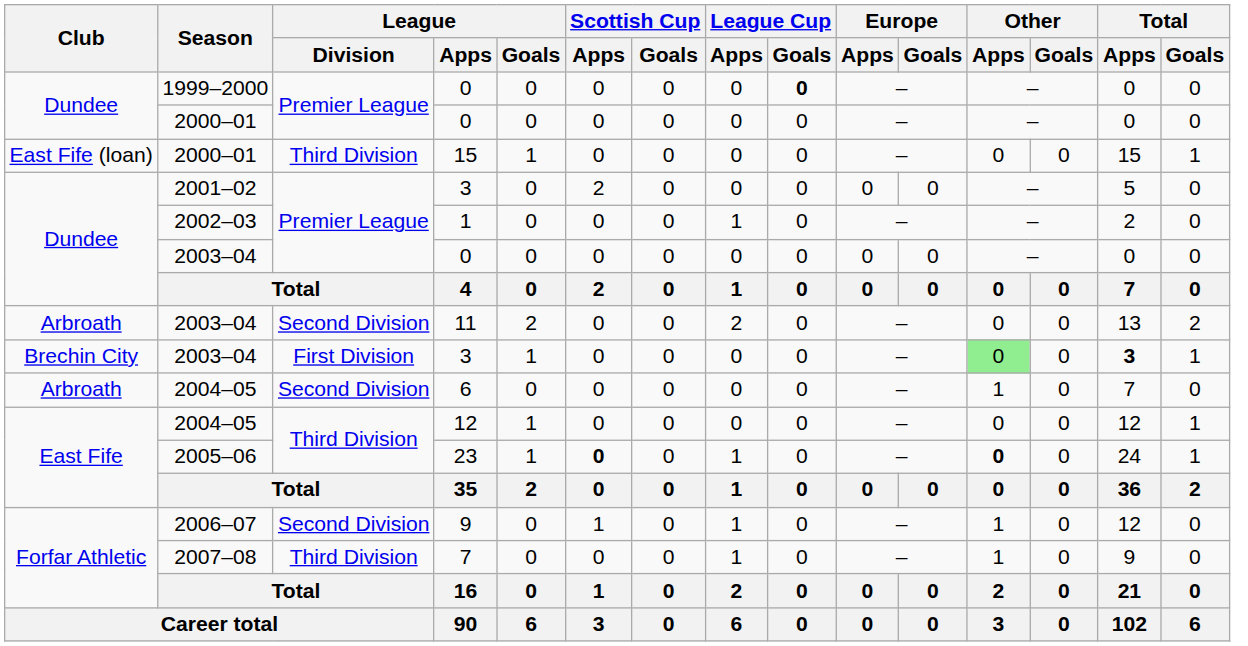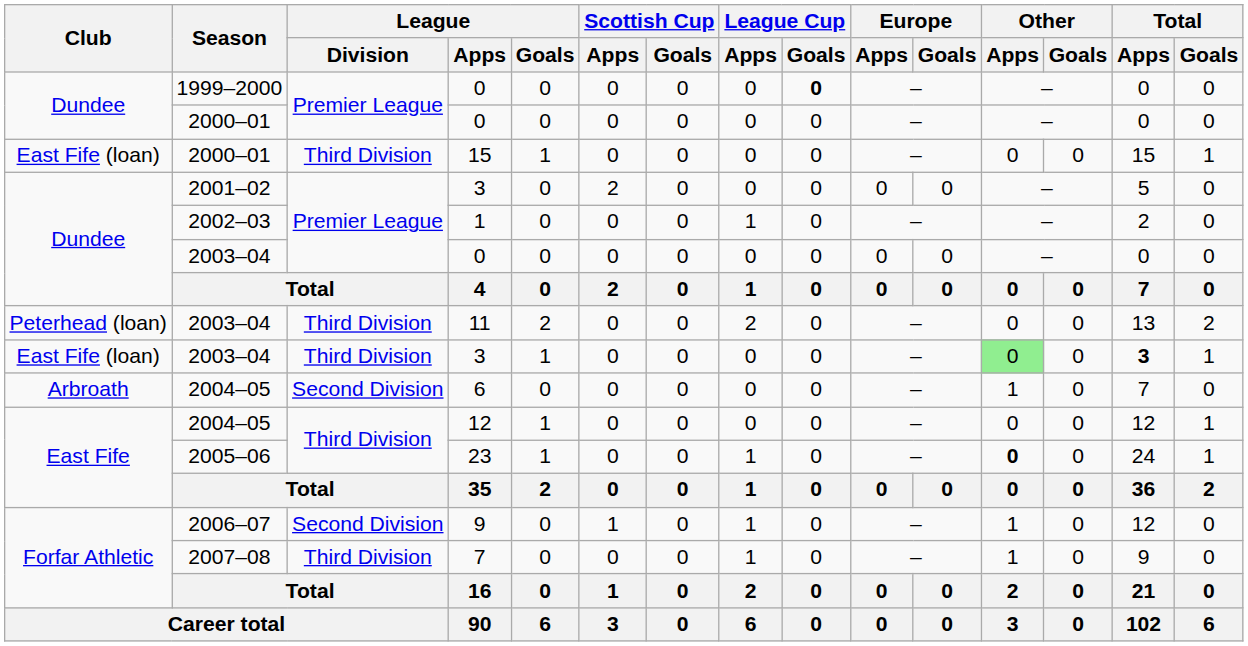11 | Club: Arbroath -> Peterhead (loan)
11 | League / Division: Second Division -> Third Division
2003–04 / 3 | Club: Brechin City -> East Fife (loan)
2003–04 / 3 | League / Division: First Division -> Third Division
23 | Scottish Cup / Apps: bold -> normal
